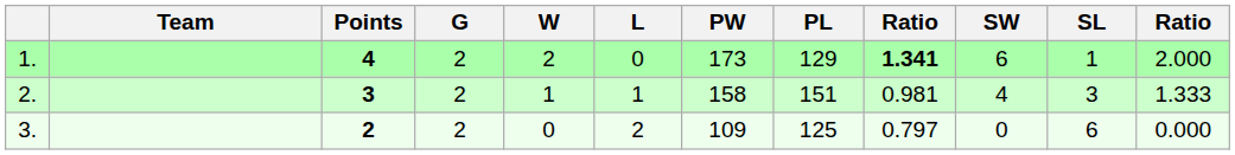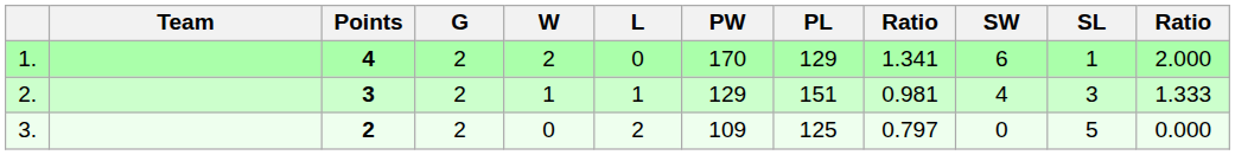1. | PW: 173 -> 170
1. | column 9: bold -> normal
2. | PW: 158 -> 129
3. | SL: 6 -> 5
